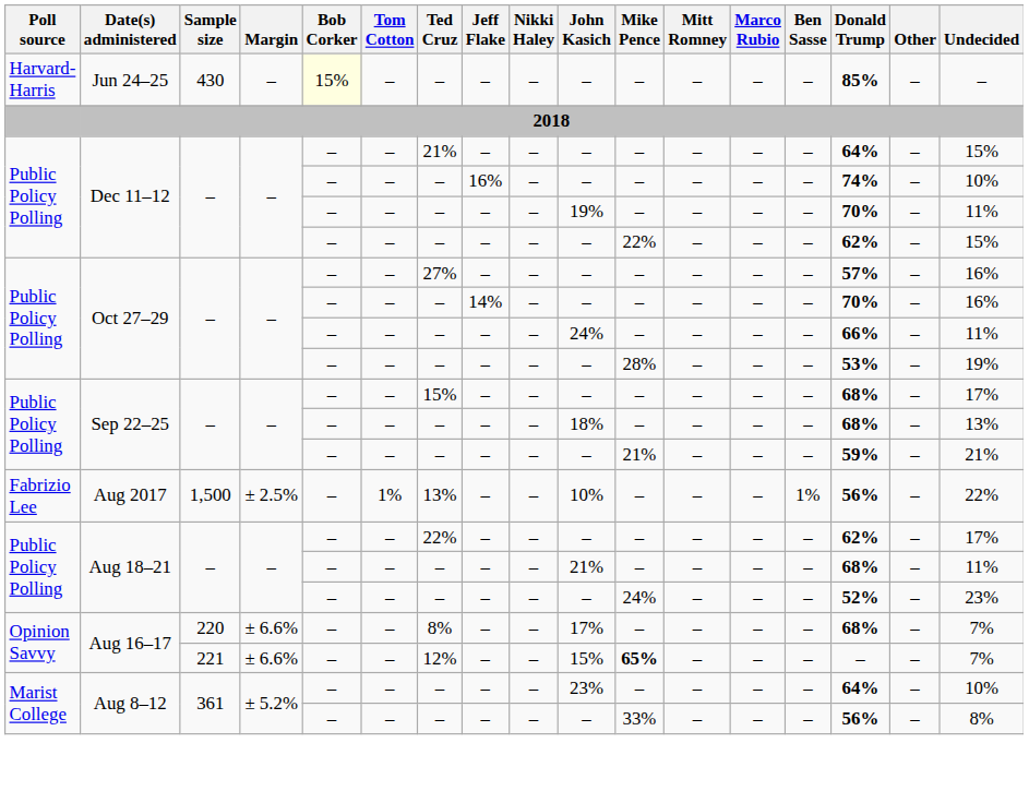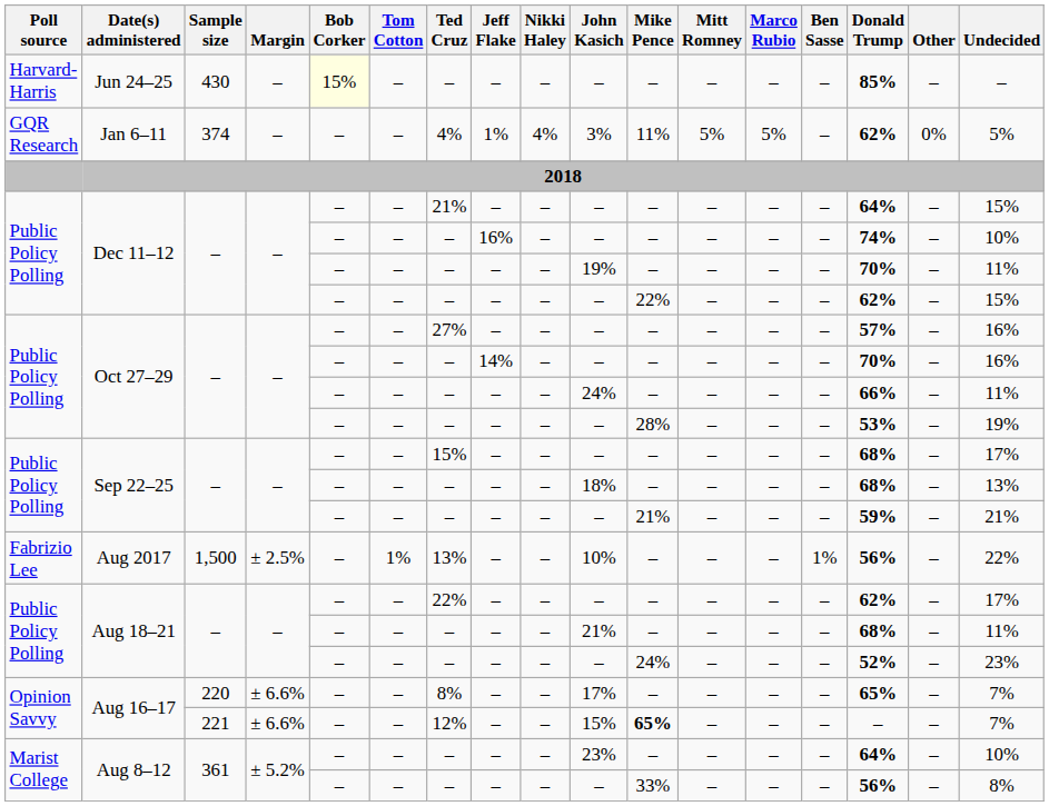+ row: GQR Research | Jan 6–11 | 374 | – | – | – | 4% | 1% | 4% | 3% | 11% | 5% | 5% | – | 62% | 0% | 5%
Aug 16–17 / 220 | Donald Trump: 68% -> 65%
